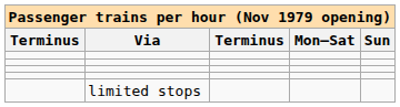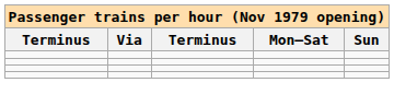- row: limited stops
